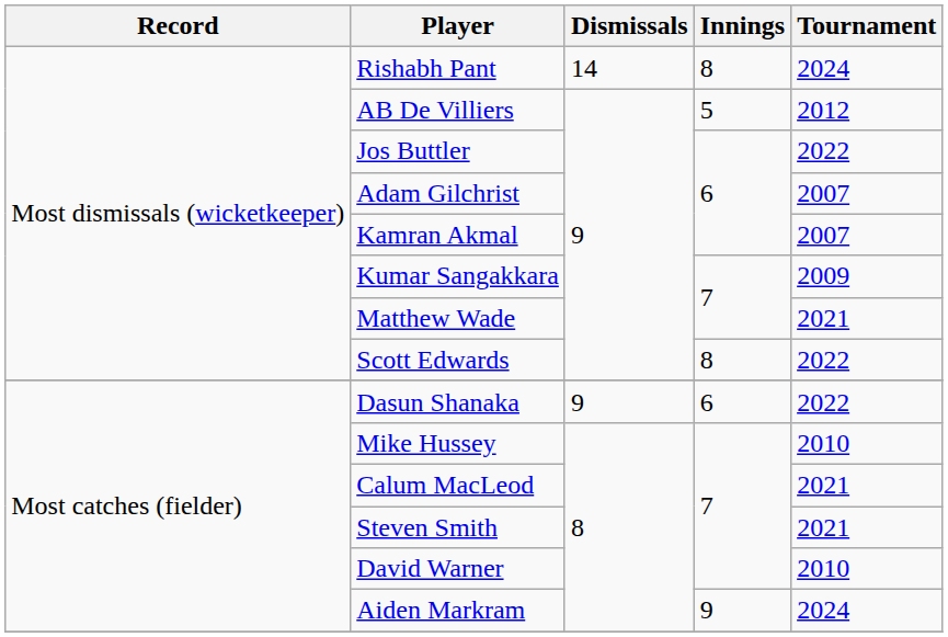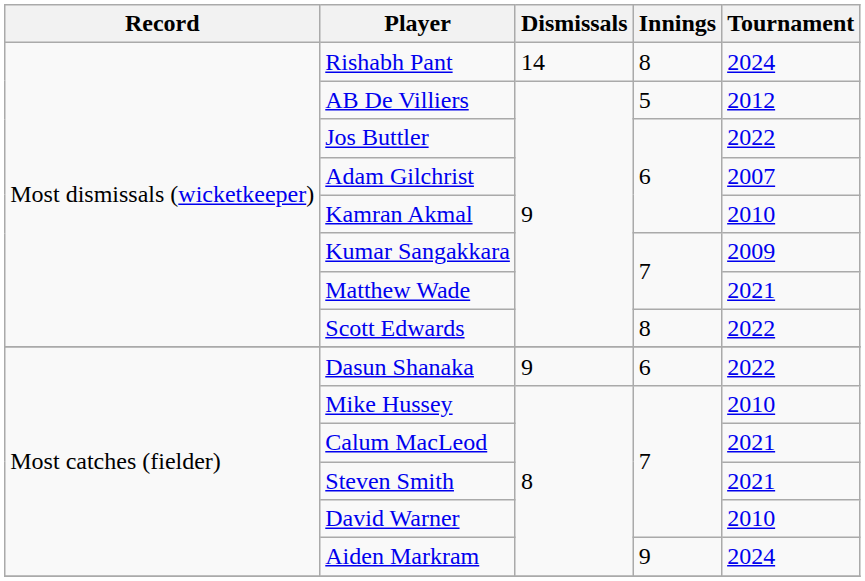Kamran Akmal | Tournament: 2007 -> 2010
